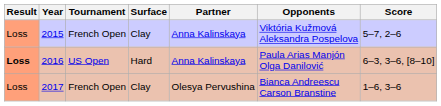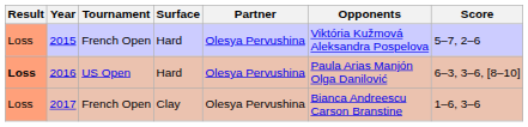2015 | Surface: Clay -> Hard
2015 | Partner: Anna Kalinskaya -> Olesya Pervushina
2016 | Partner: Anna Kalinskaya -> Olesya Pervushina
